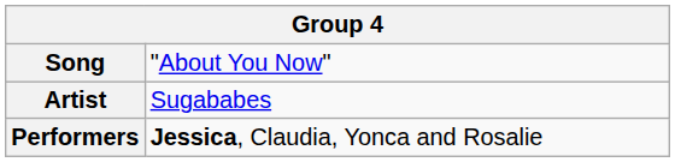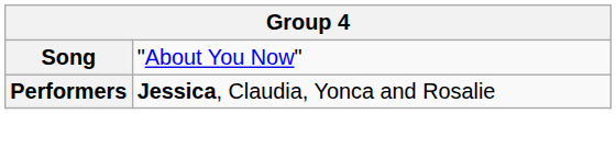- row: Artist | Sugababes
